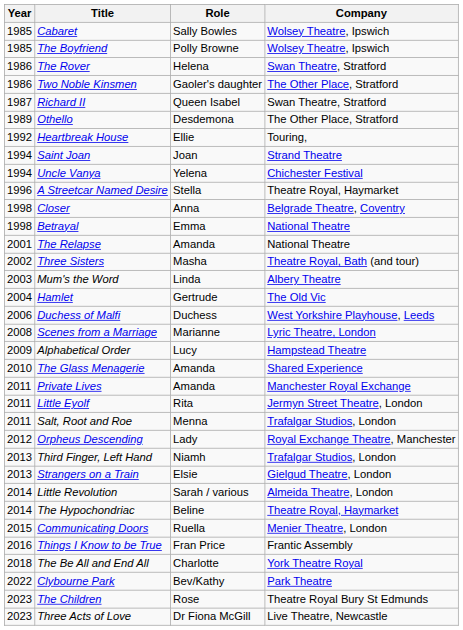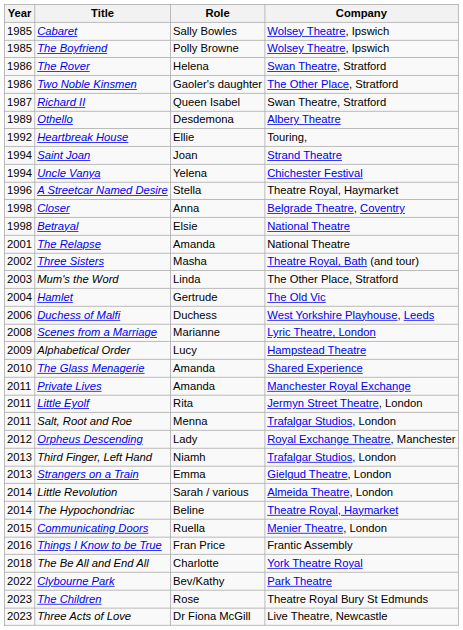Othello | Company: The Other Place, Stratford -> Albery Theatre
Betrayal | Role: Emma -> Elsie
Mum's the Word | Company: Albery Theatre -> The Other Place, Stratford
Strangers on a Train | Role: Elsie -> Emma
